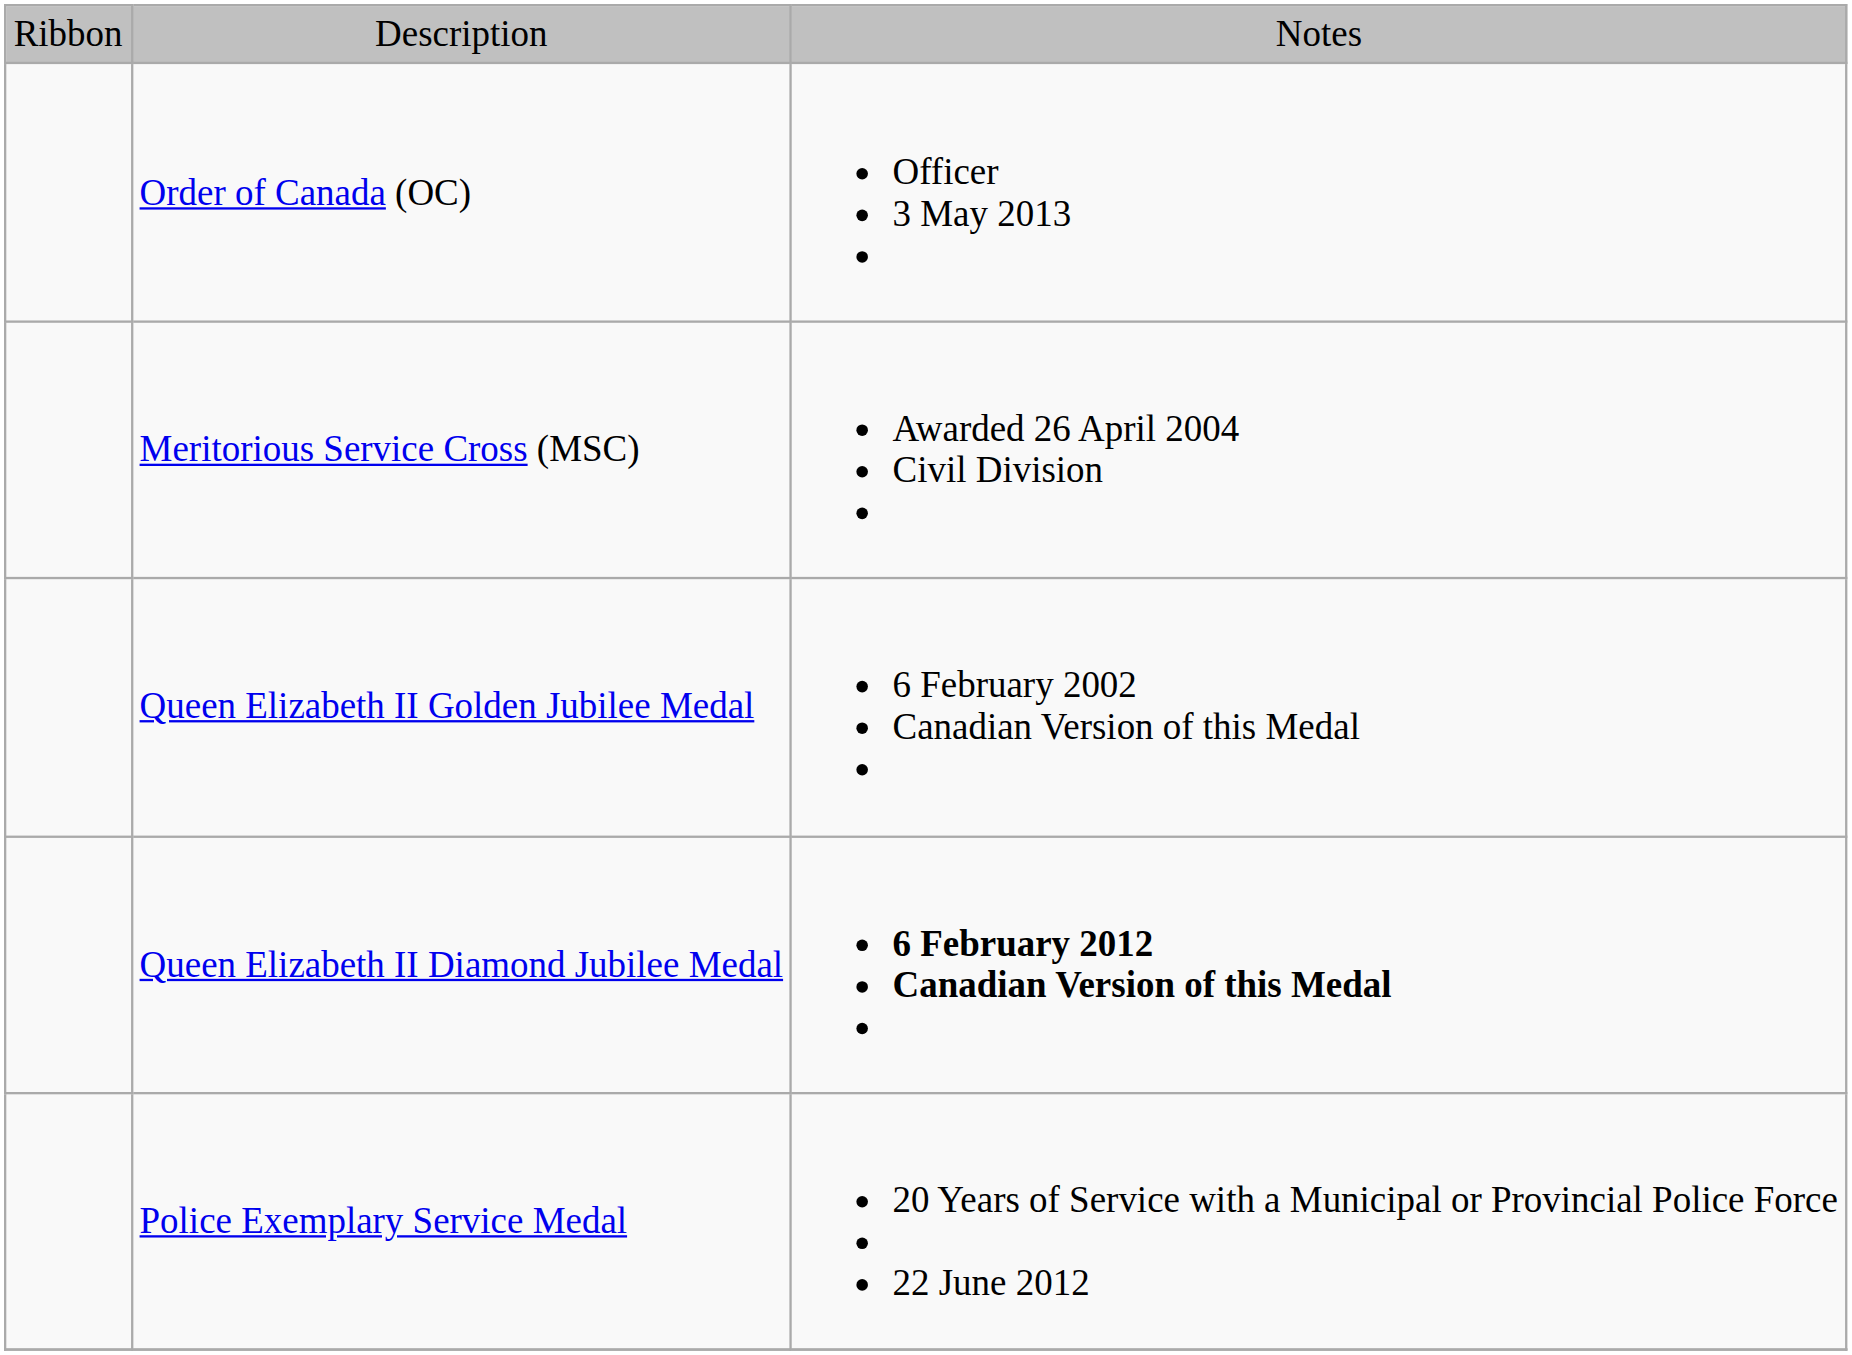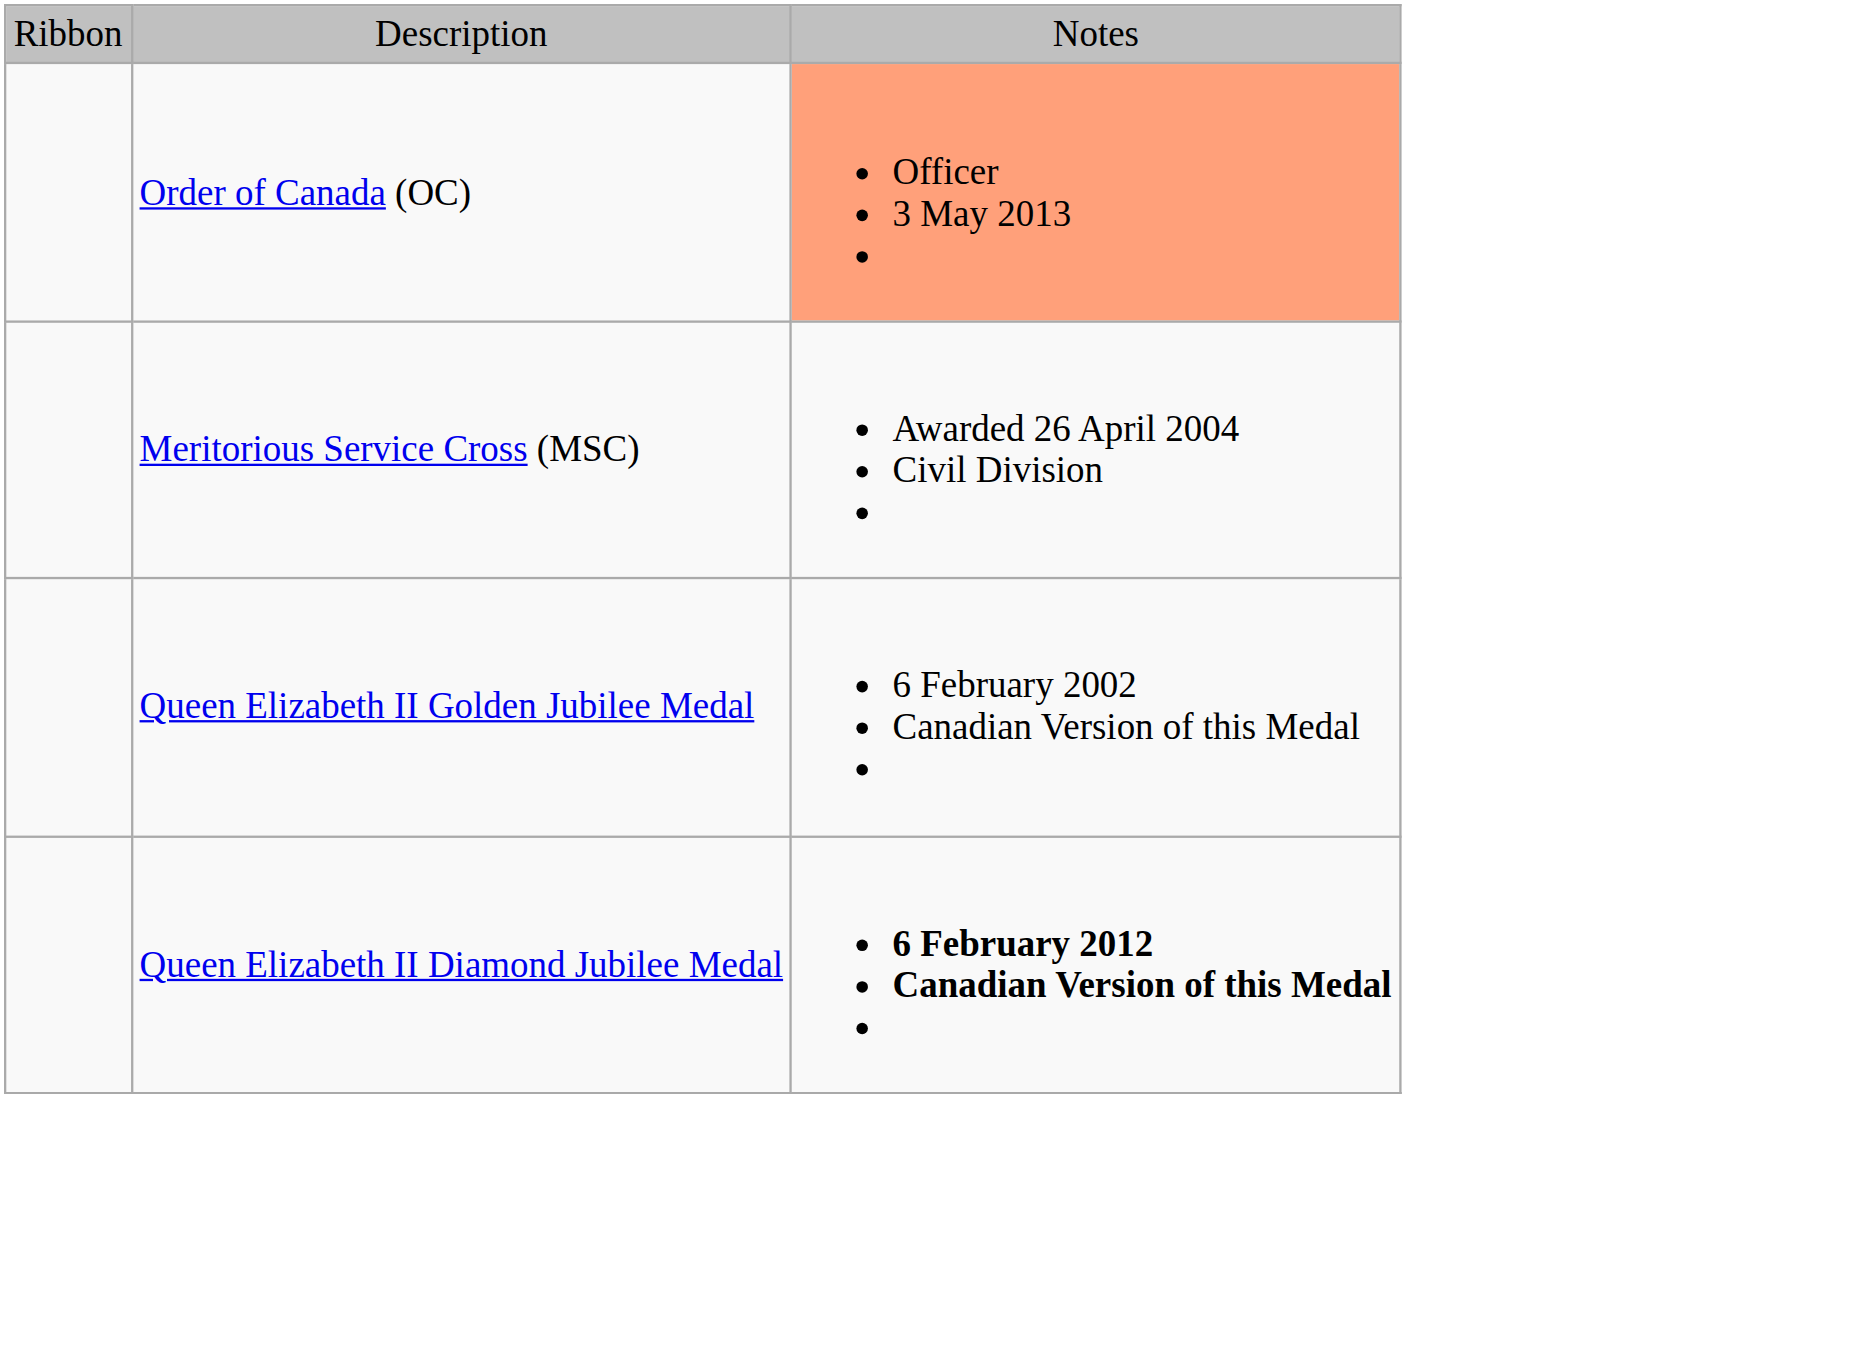Order of Canada (OC) | column 3: no background -> lightsalmon background
- row: Police Exemplary Service Medal | 20 Years of Service with a Municipal or Provincial Police Force 22 June 2012
